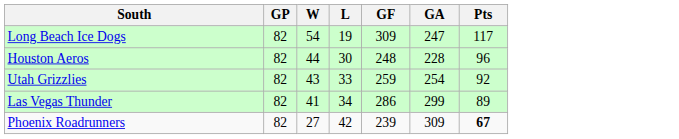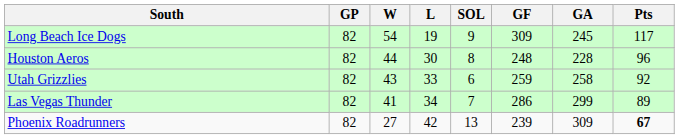+ column: SOL | 9 | 8 | 6 | 7 | 13
Long Beach Ice Dogs | GA: 247 -> 245
Utah Grizzlies | GA: 254 -> 258
